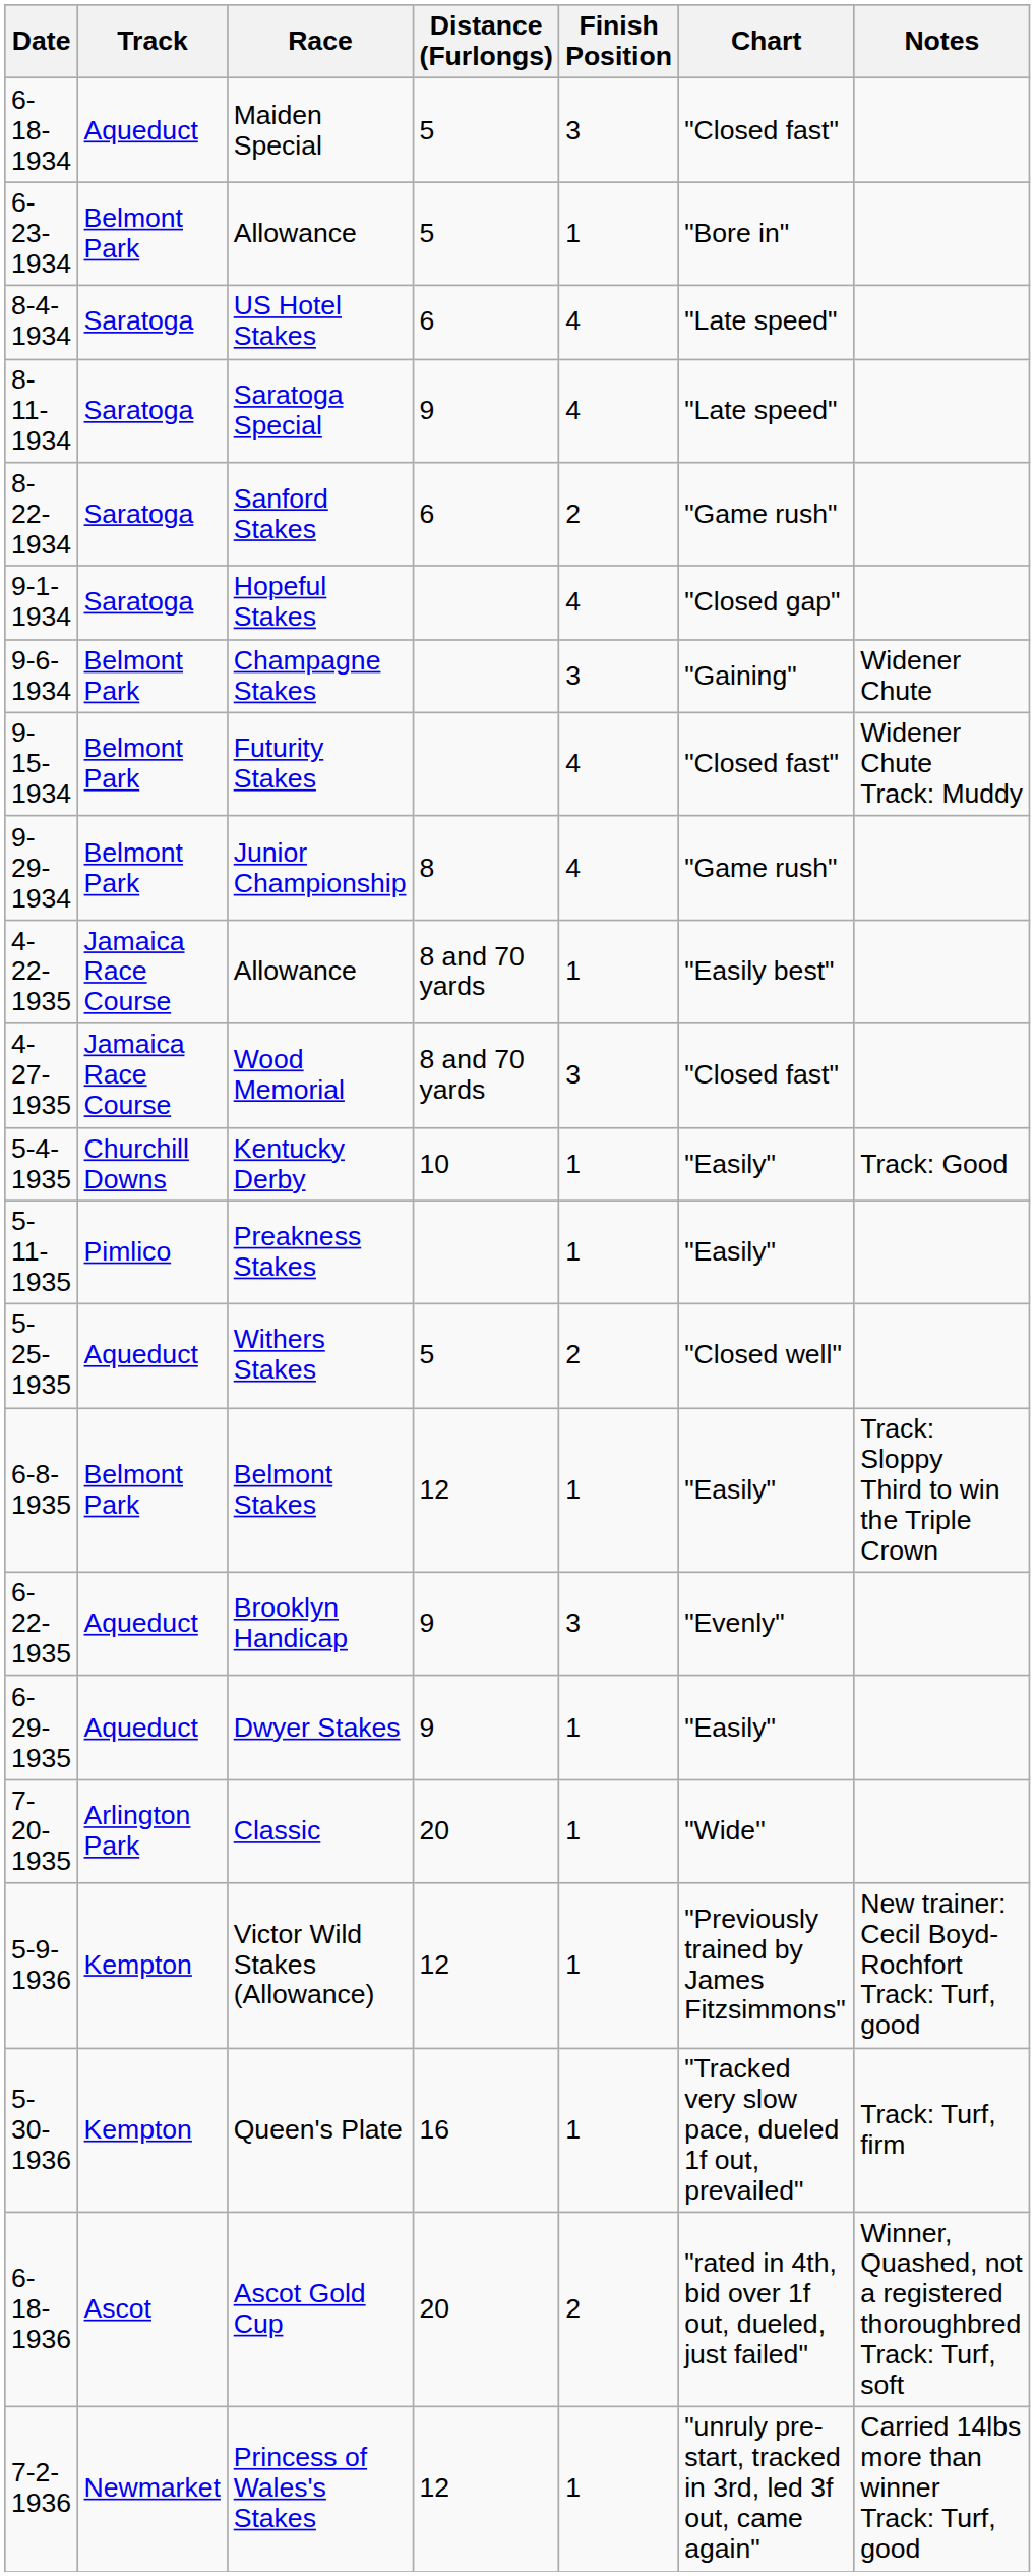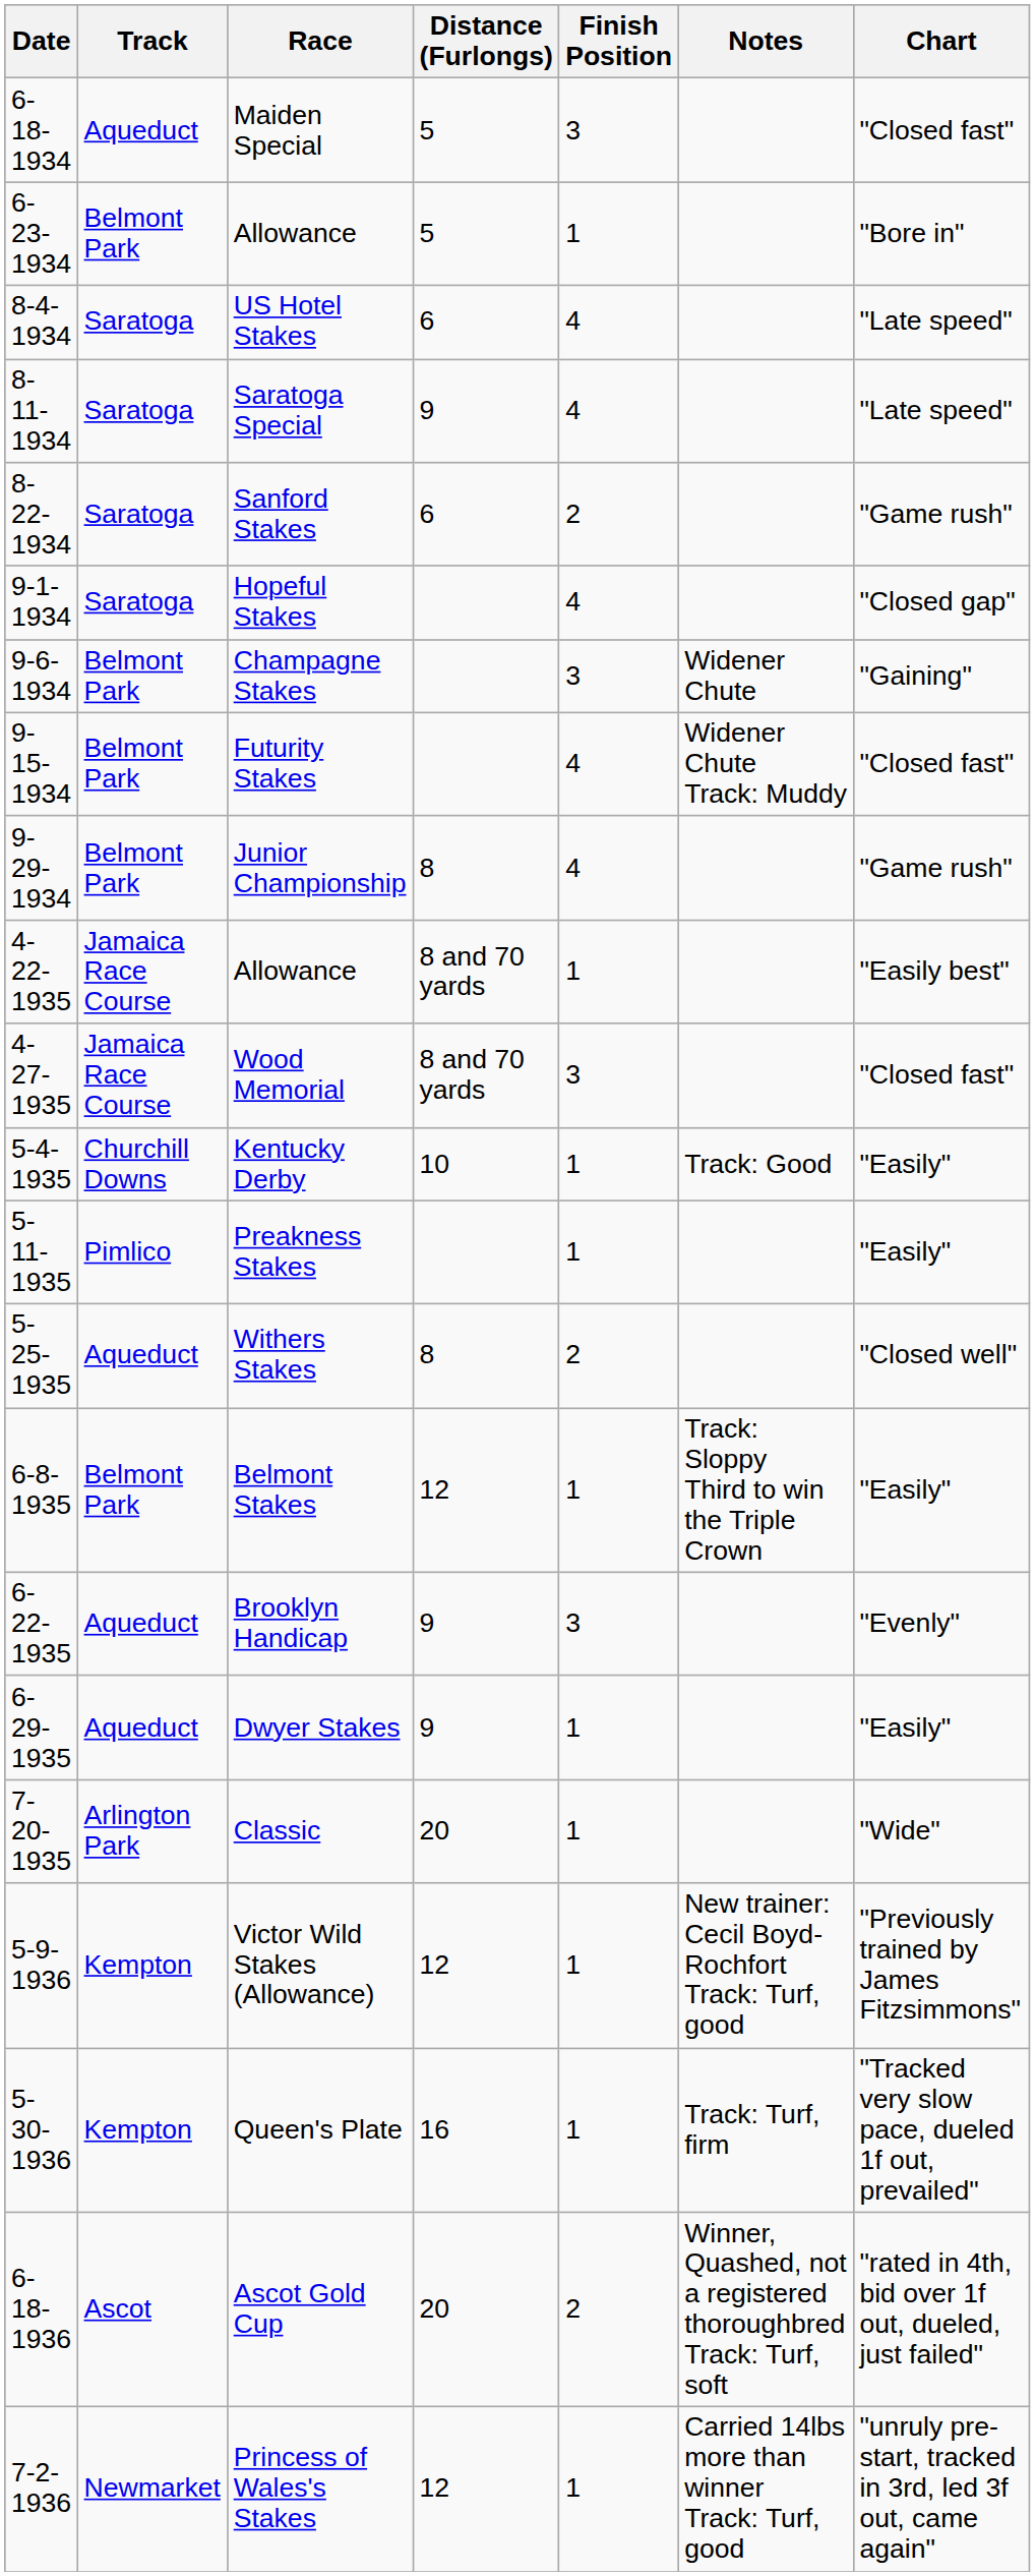columns swapped: Chart <-> Notes
Withers Stakes | Distance (Furlongs): 5 -> 8
